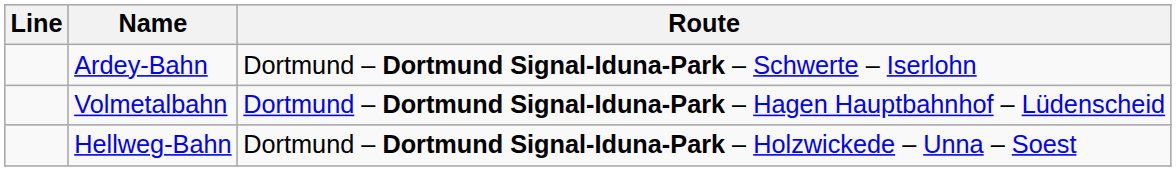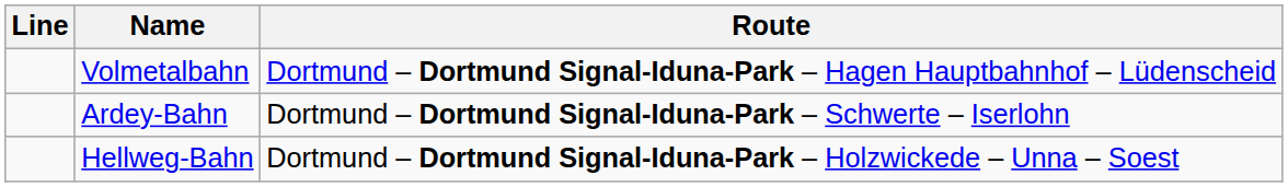rows swapped: Volmetalbahn <-> Ardey-Bahn
